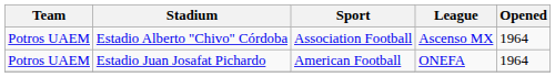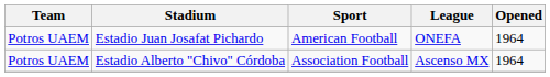rows swapped: Estadio Juan Josafat Pichardo <-> Estadio Alberto "Chivo" Córdoba
